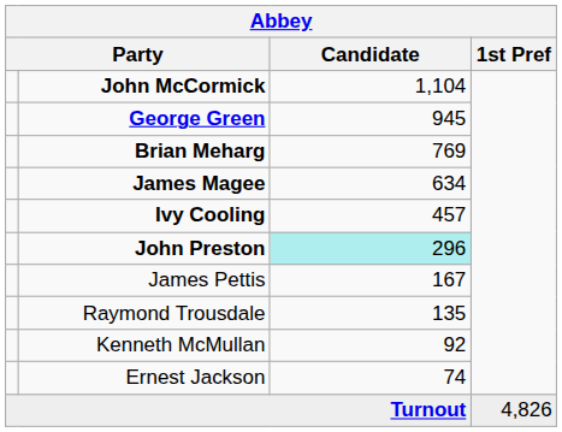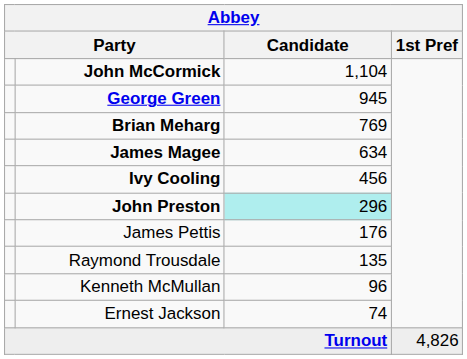Ivy Cooling | Candidate: 457 -> 456
James Pettis | Candidate: 167 -> 176
Kenneth McMullan | Candidate: 92 -> 96
